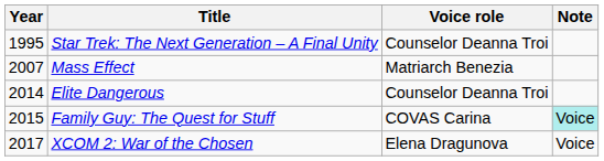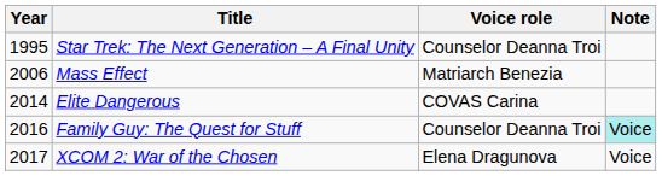Mass Effect | Year: 2007 -> 2006
Elite Dangerous | Voice role: Counselor Deanna Troi -> COVAS Carina
Family Guy: The Quest for Stuff | Year: 2015 -> 2016
Family Guy: The Quest for Stuff | Voice role: COVAS Carina -> Counselor Deanna Troi
